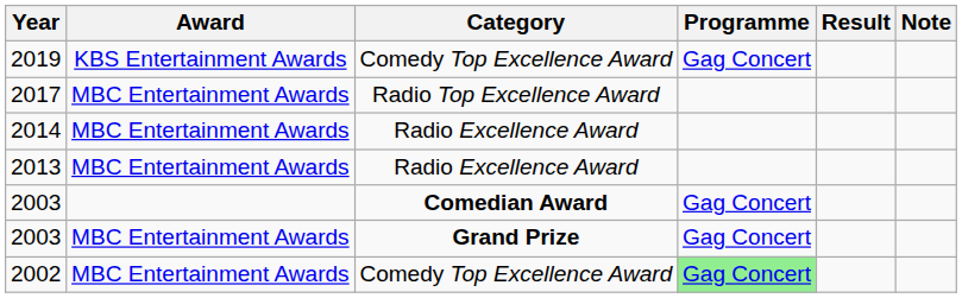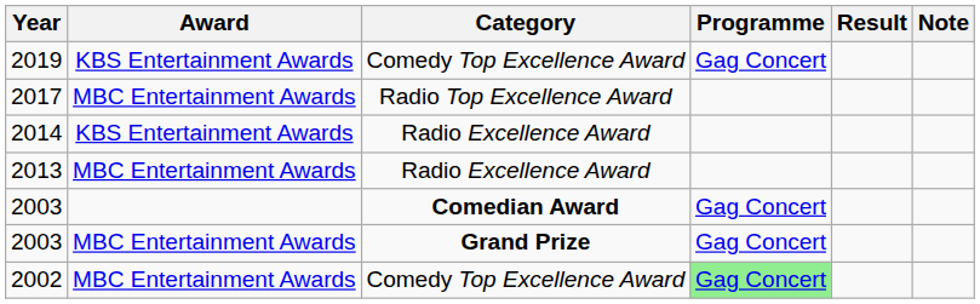2014 | Award: MBC Entertainment Awards -> KBS Entertainment Awards
